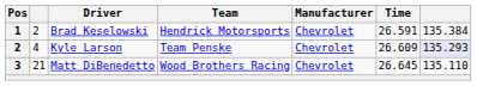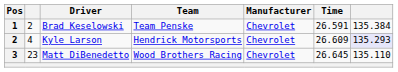Brad Keselowski | Team: Hendrick Motorsports -> Team Penske
Kyle Larson | Team: Team Penske -> Hendrick Motorsports
Matt DiBenedetto | column 2: 21 -> 23
